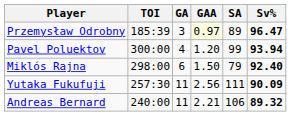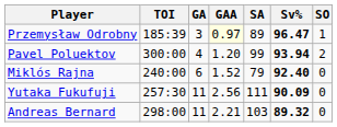+ column: SO | 1 | 2 | 0 | 0 | 0
Miklós Rajna | TOI: 298:00 -> 240:00
Miklós Rajna | GAA: 1.50 -> 1.52
Andreas Bernard | TOI: 240:00 -> 298:00
Andreas Bernard | SA: 106 -> 103
